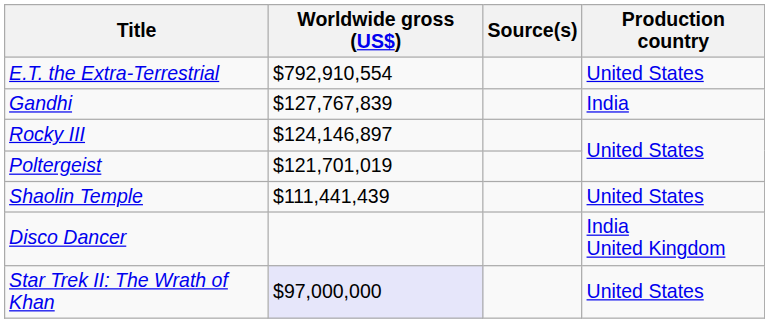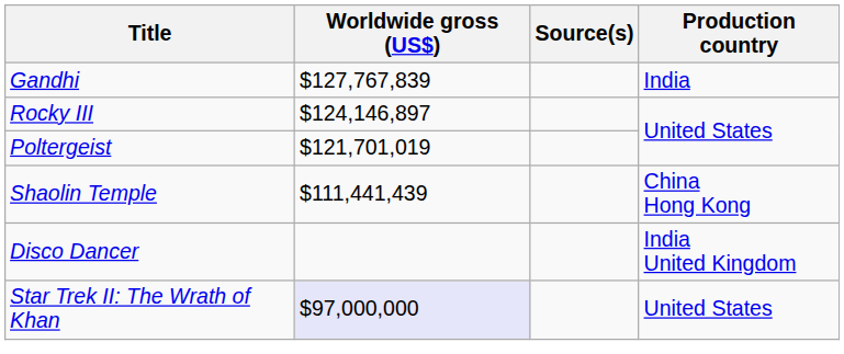- row: E.T. the Extra-Terrestrial | $792,910,554 | United States
Shaolin Temple | Production country: United States -> China Hong Kong
